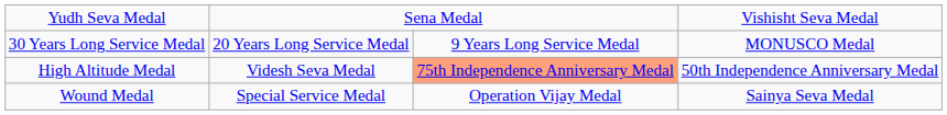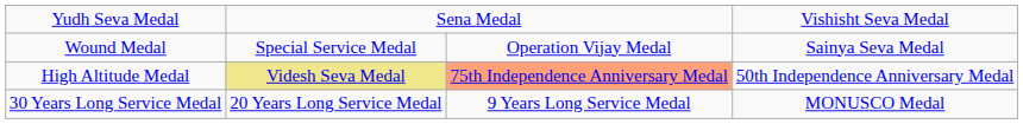rows swapped: Wound Medal <-> 30 Years Long Service Medal
High Altitude Medal | column 2: no background -> khaki background
